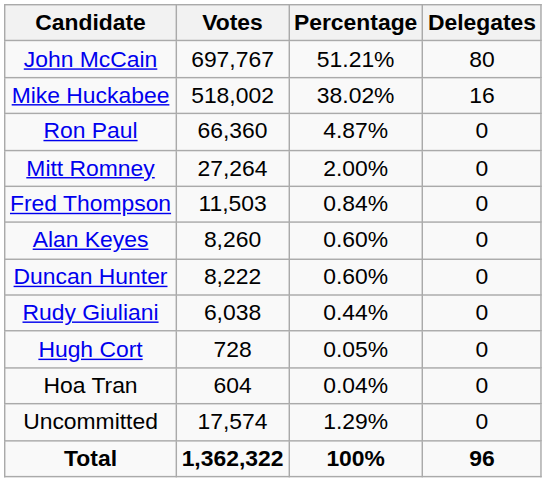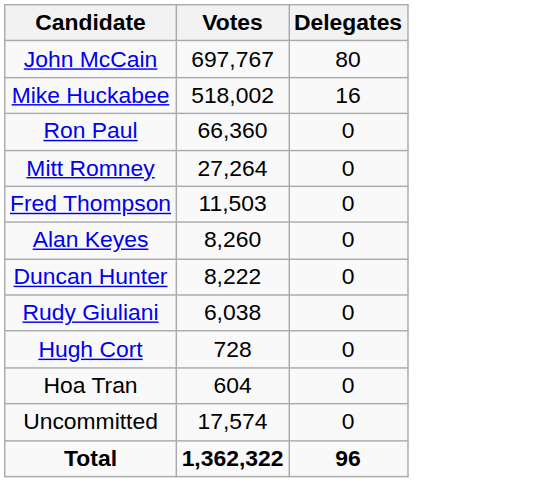- column: Percentage | 51.21% | 38.02% | 4.87% | 2.00% | 0.84% | 0.60% | 0.60% | 0.44% | 0.05% | 0.04% | 1.29% | 100%
